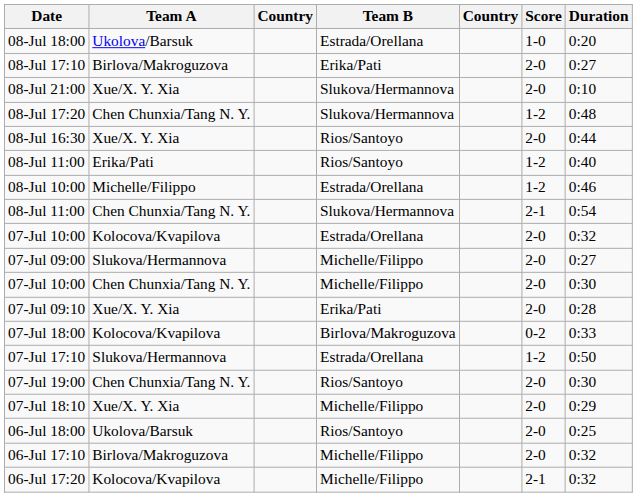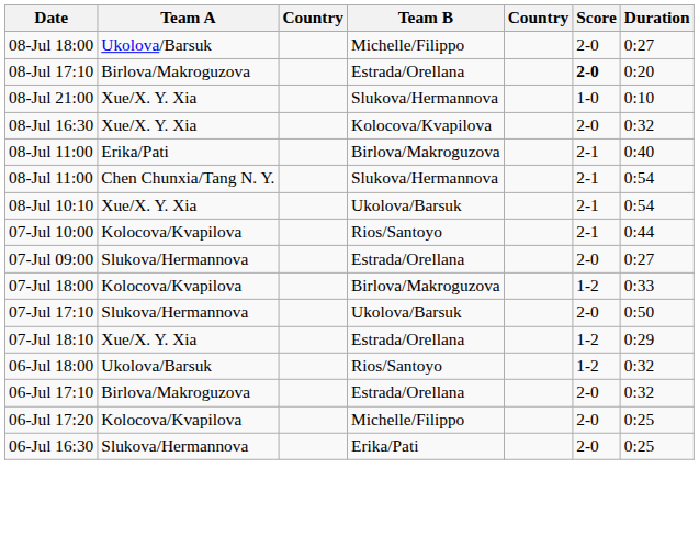08-Jul 18:00 | Team B: Estrada/Orellana -> Michelle/Filippo
08-Jul 18:00 | Score: 1-0 -> 2-0
08-Jul 18:00 | Duration: 0:20 -> 0:27
08-Jul 17:10 | Team B: Erika/Pati -> Estrada/Orellana
08-Jul 17:10 | Score: normal -> bold
08-Jul 17:10 | Duration: 0:27 -> 0:20
08-Jul 21:00 | Score: 2-0 -> 1-0
- row: 08-Jul 17:20 | Chen Chunxia/Tang N. Y. | Slukova/Hermannova | 1-2 | 0:48
08-Jul 16:30 | Team B: Rios/Santoyo -> Kolocova/Kvapilova
08-Jul 16:30 | Duration: 0:44 -> 0:32
08-Jul 11:00 / Erika/Pati | Team B: Rios/Santoyo -> Birlova/Makroguzova
08-Jul 11:00 / Erika/Pati | Score: 1-2 -> 2-1
- row: 08-Jul 10:00 | Michelle/Filippo | Estrada/Orellana | 1-2 | 0:46
+ row: 08-Jul 10:10 | Xue/X. Y. Xia | Ukolova/Barsuk | 2-1 | 0:54
07-Jul 10:00 / Kolocova/Kvapilova | Team B: Estrada/Orellana -> Rios/Santoyo
07-Jul 10:00 / Kolocova/Kvapilova | Score: 2-0 -> 2-1
07-Jul 10:00 / Kolocova/Kvapilova | Duration: 0:32 -> 0:44
07-Jul 09:00 | Team B: Michelle/Filippo -> Estrada/Orellana
- row: 07-Jul 10:00 | Chen Chunxia/Tang N. Y. | Michelle/Filippo | 2-0 | 0:30
- row: 07-Jul 09:10 | Xue/X. Y. Xia | Erika/Pati | 2-0 | 0:28
07-Jul 18:00 | Score: 0-2 -> 1-2
07-Jul 17:10 | Team B: Estrada/Orellana -> Ukolova/Barsuk
07-Jul 17:10 | Score: 1-2 -> 2-0
- row: 07-Jul 19:00 | Chen Chunxia/Tang N. Y. | Rios/Santoyo | 2-0 | 0:30
07-Jul 18:10 | Team B: Michelle/Filippo -> Estrada/Orellana
07-Jul 18:10 | Score: 2-0 -> 1-2
06-Jul 18:00 | Score: 2-0 -> 1-2
06-Jul 18:00 | Duration: 0:25 -> 0:32
06-Jul 17:10 | Team B: Michelle/Filippo -> Estrada/Orellana
06-Jul 17:20 | Score: 2-1 -> 2-0
06-Jul 17:20 | Duration: 0:32 -> 0:25
+ row: 06-Jul 16:30 | Slukova/Hermannova | Erika/Pati | 2-0 | 0:25
